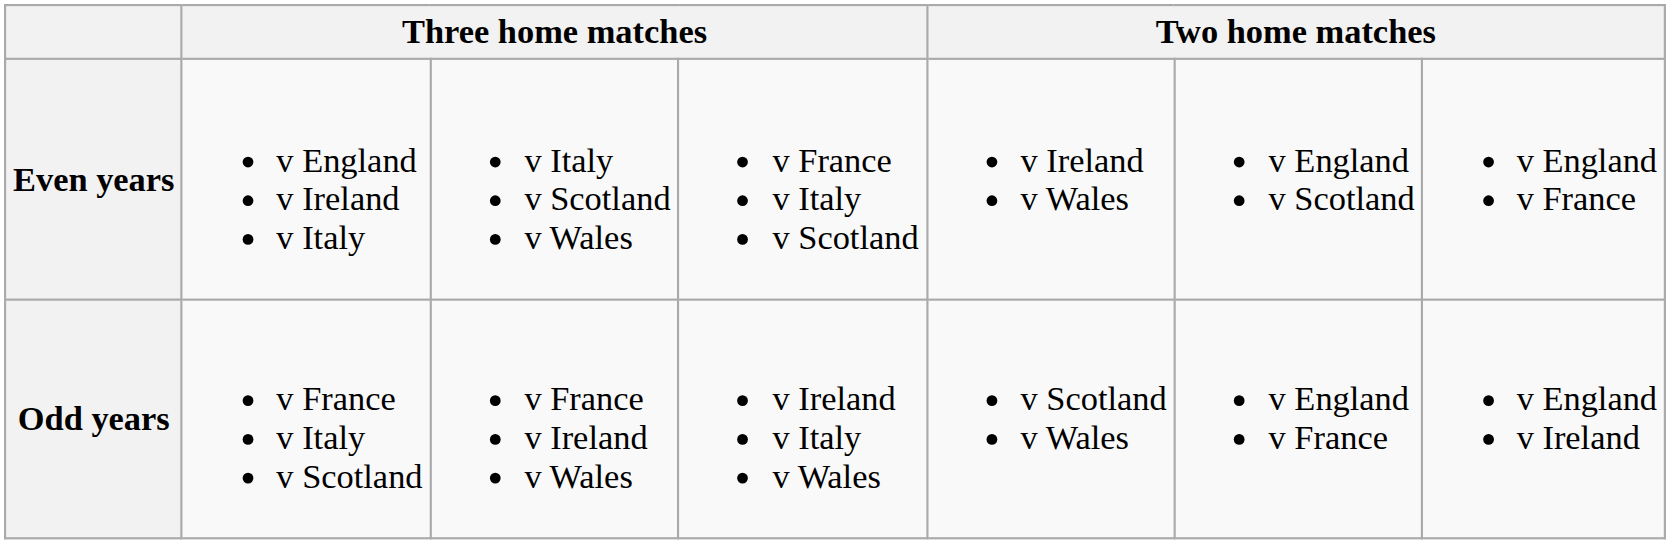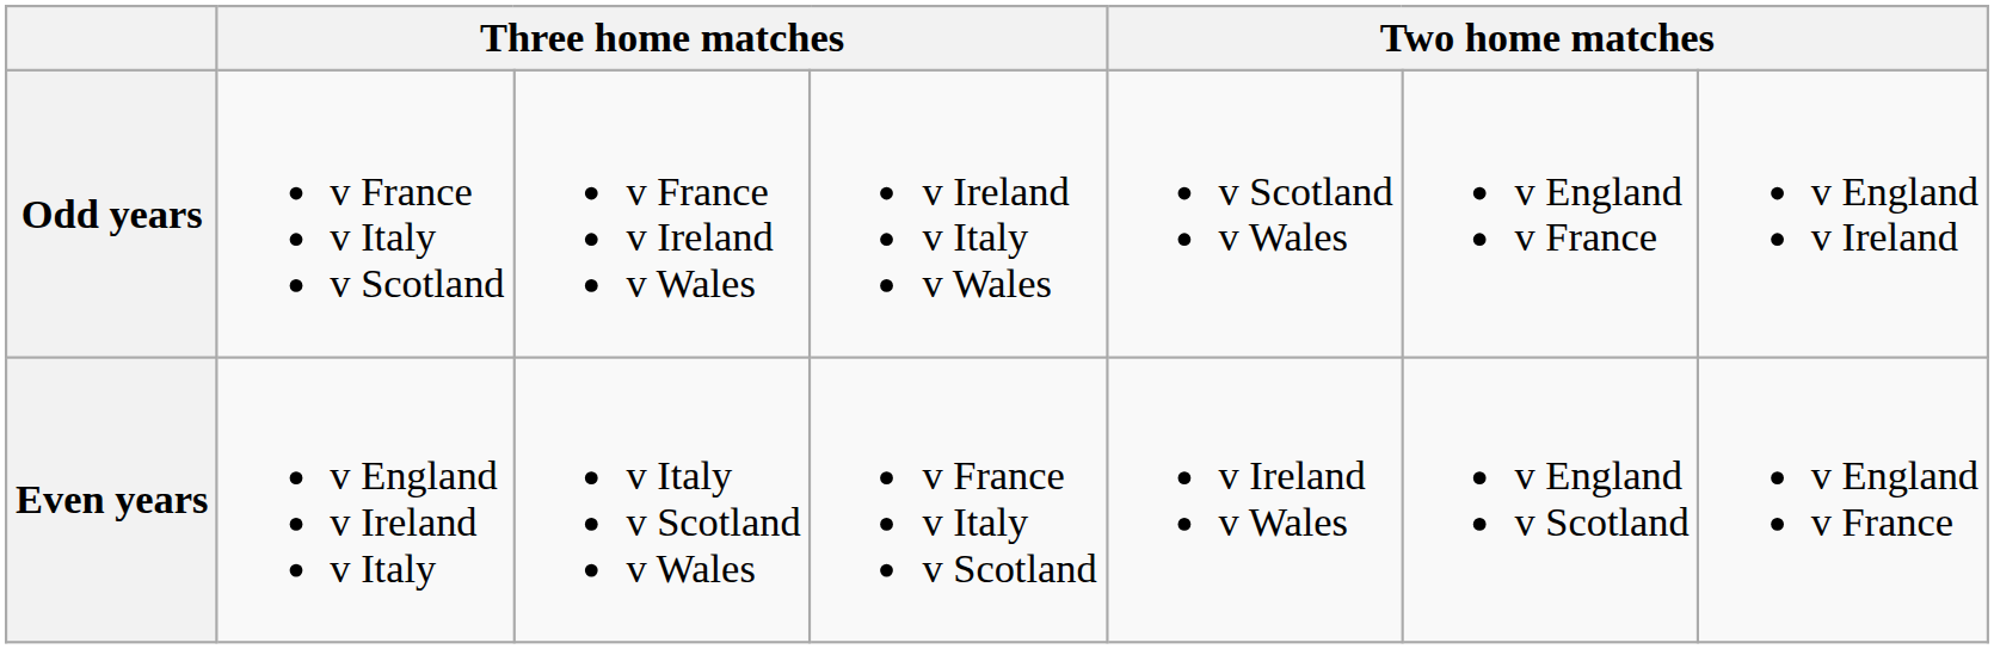rows swapped: Even years <-> Odd years
